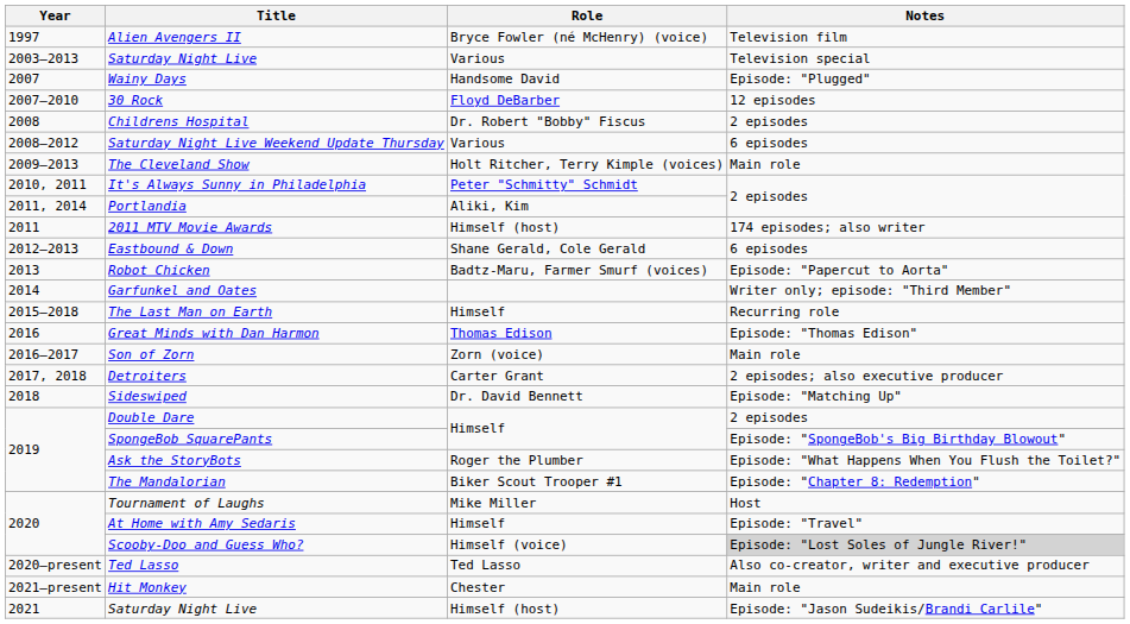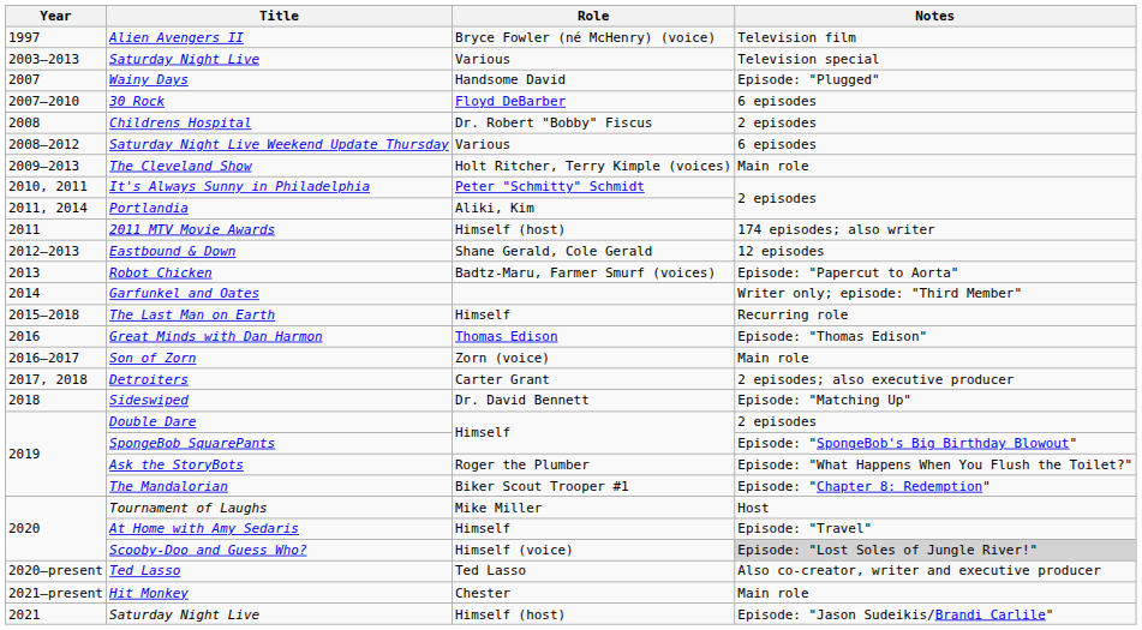30 Rock | Notes: 12 episodes -> 6 episodes
Eastbound & Down | Notes: 6 episodes -> 12 episodes
